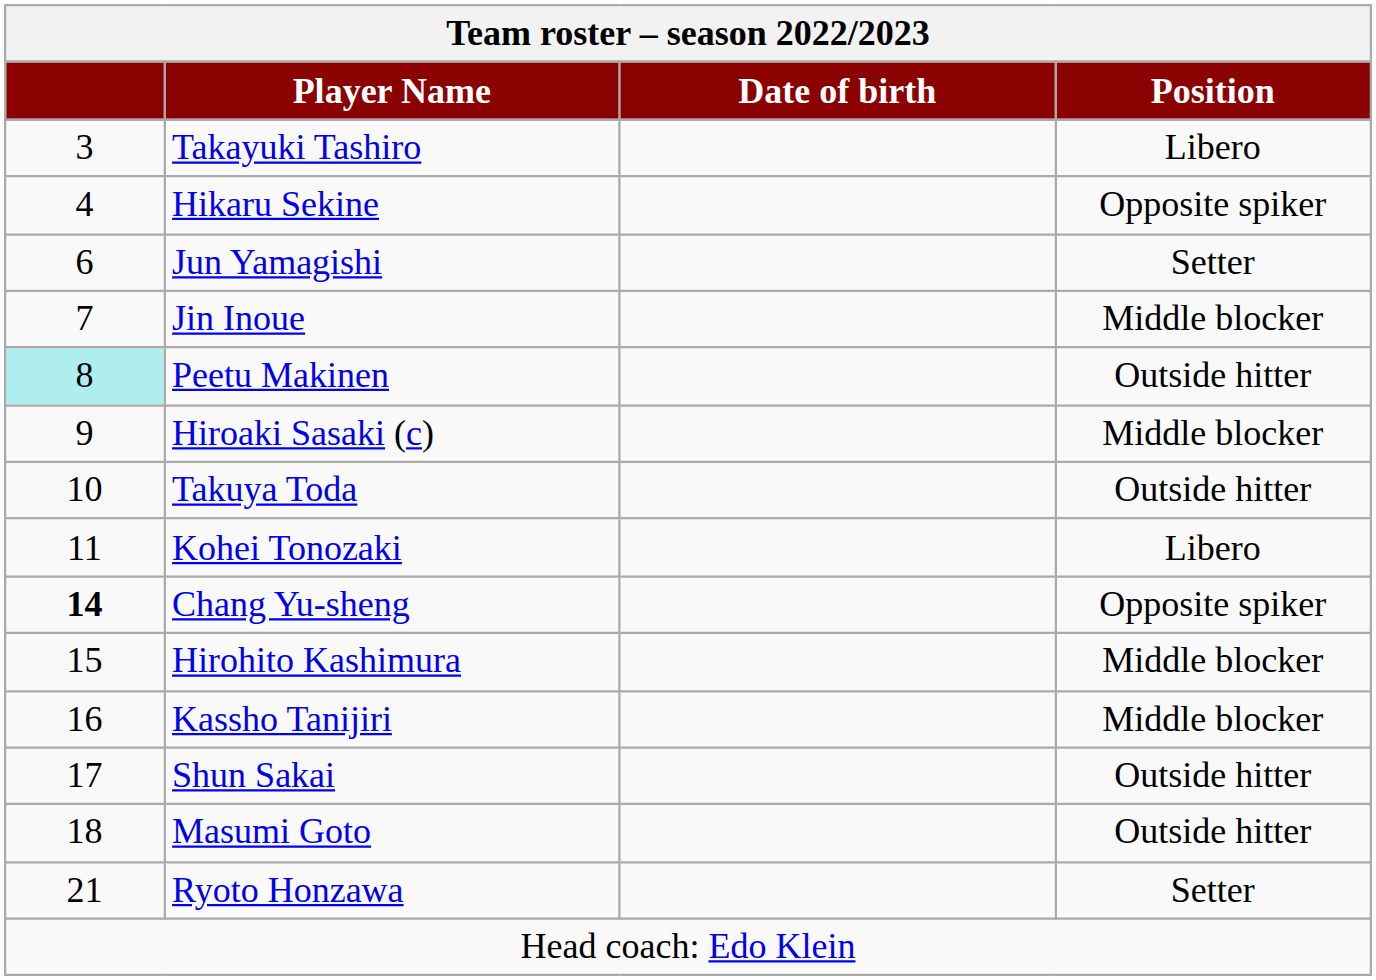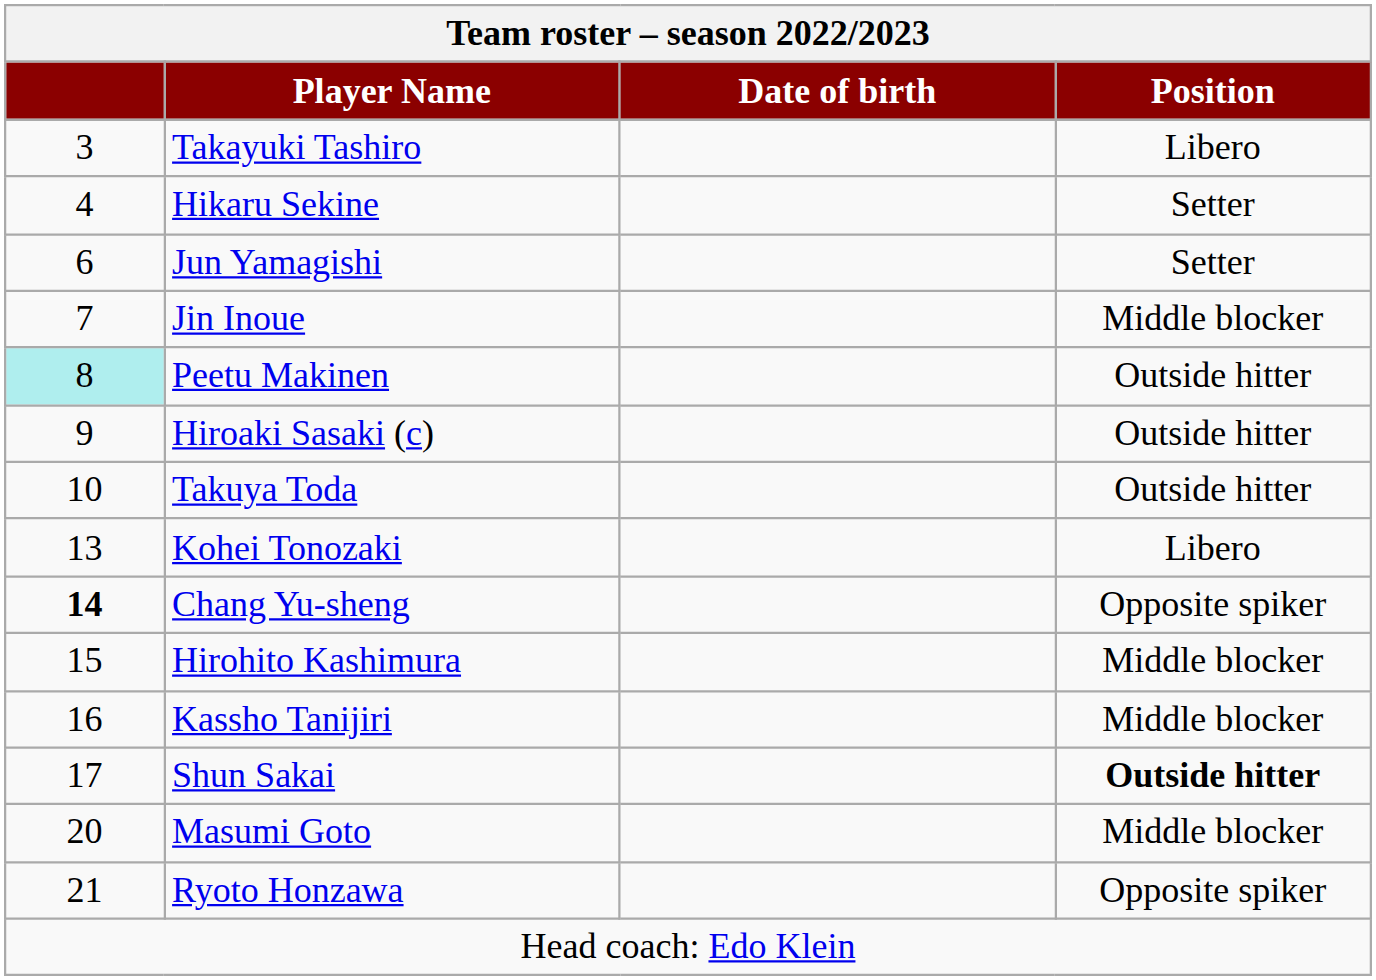Hikaru Sekine | Position: Opposite spiker -> Setter
Hiroaki Sasaki (c) | Position: Middle blocker -> Outside hitter
Kohei Tonozaki | column 1: 11 -> 13
Shun Sakai | Position: normal -> bold
Masumi Goto | column 1: 18 -> 20
Masumi Goto | Position: Outside hitter -> Middle blocker
Ryoto Honzawa | Position: Setter -> Opposite spiker
